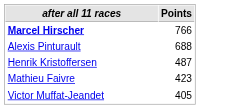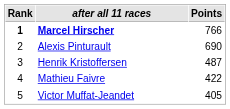+ column: Rank | 1 | 2 | 3 | 4 | 5
Alexis Pinturault | Points: 688 -> 690
Mathieu Faivre | Points: 423 -> 422
